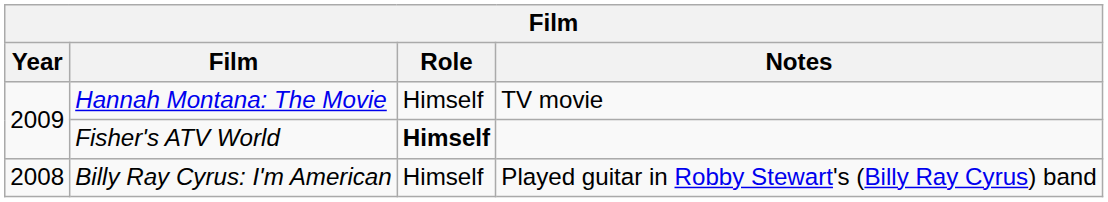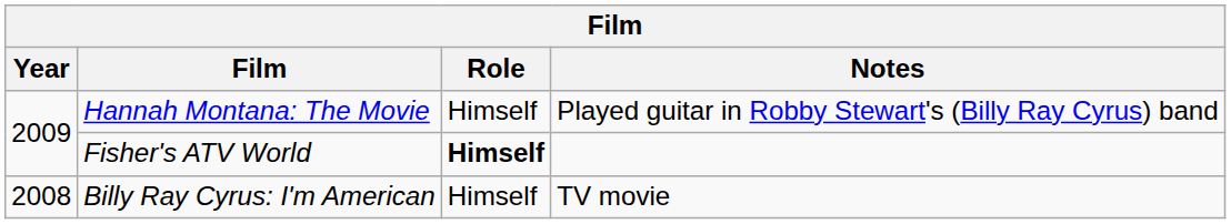Hannah Montana: The Movie | Notes: TV movie -> Played guitar in Robby Stewart's (Billy Ray Cyrus) band
Billy Ray Cyrus: I'm American | Notes: Played guitar in Robby Stewart's (Billy Ray Cyrus) band -> TV movie
